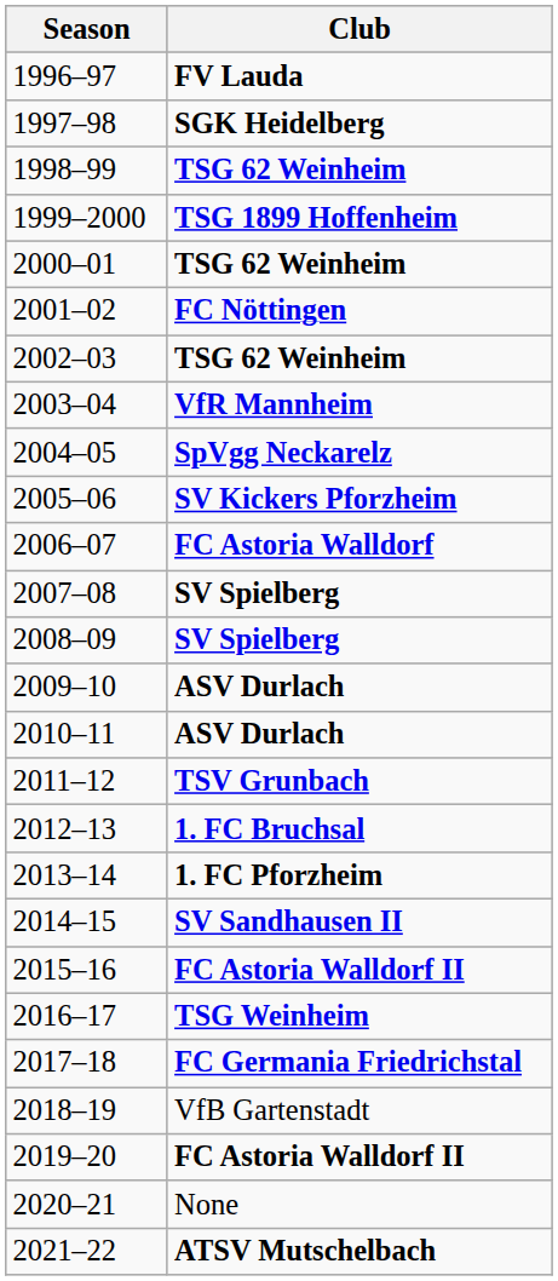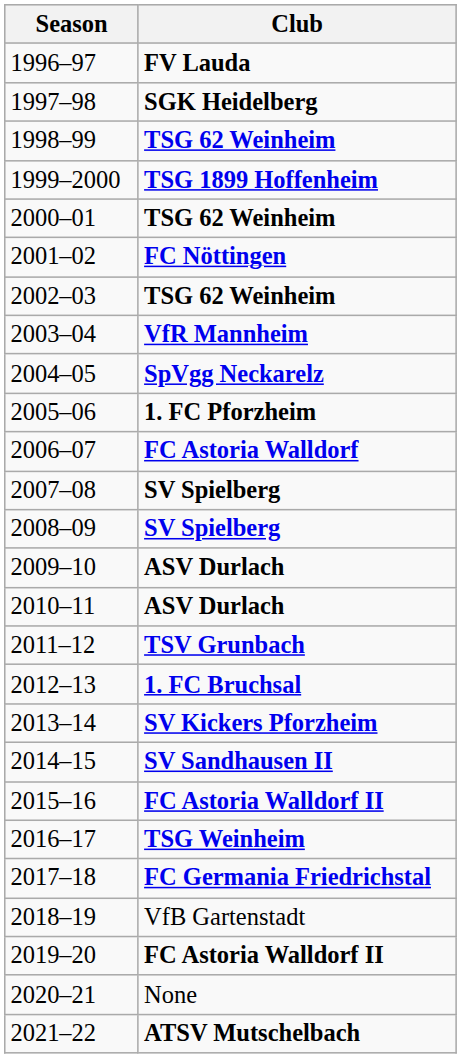2005–06 | Club: SV Kickers Pforzheim -> 1. FC Pforzheim
2013–14 | Club: 1. FC Pforzheim -> SV Kickers Pforzheim
